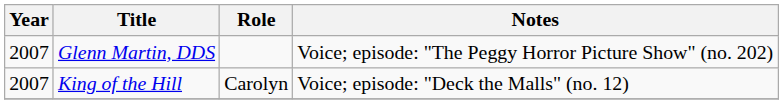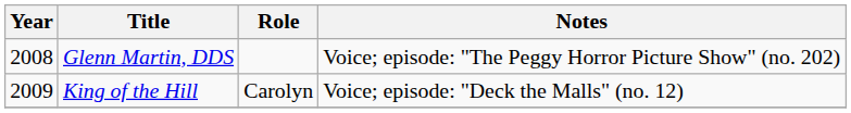Glenn Martin, DDS | Year: 2007 -> 2008
King of the Hill | Year: 2007 -> 2009
